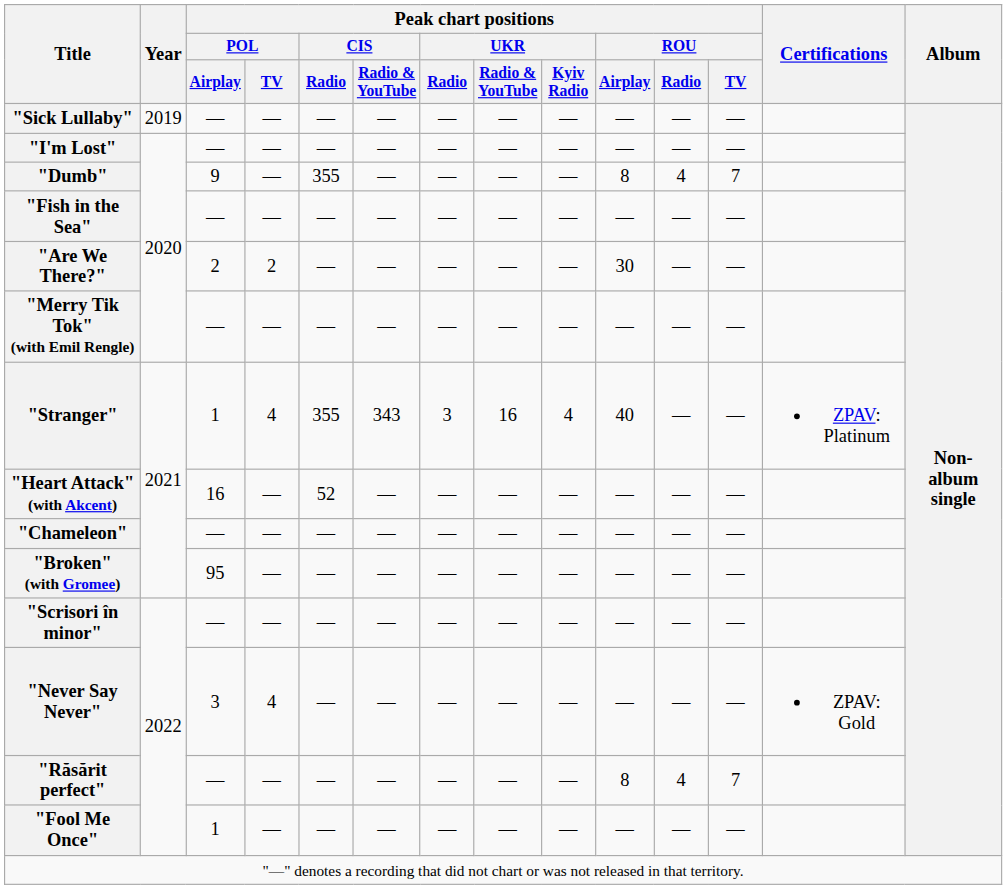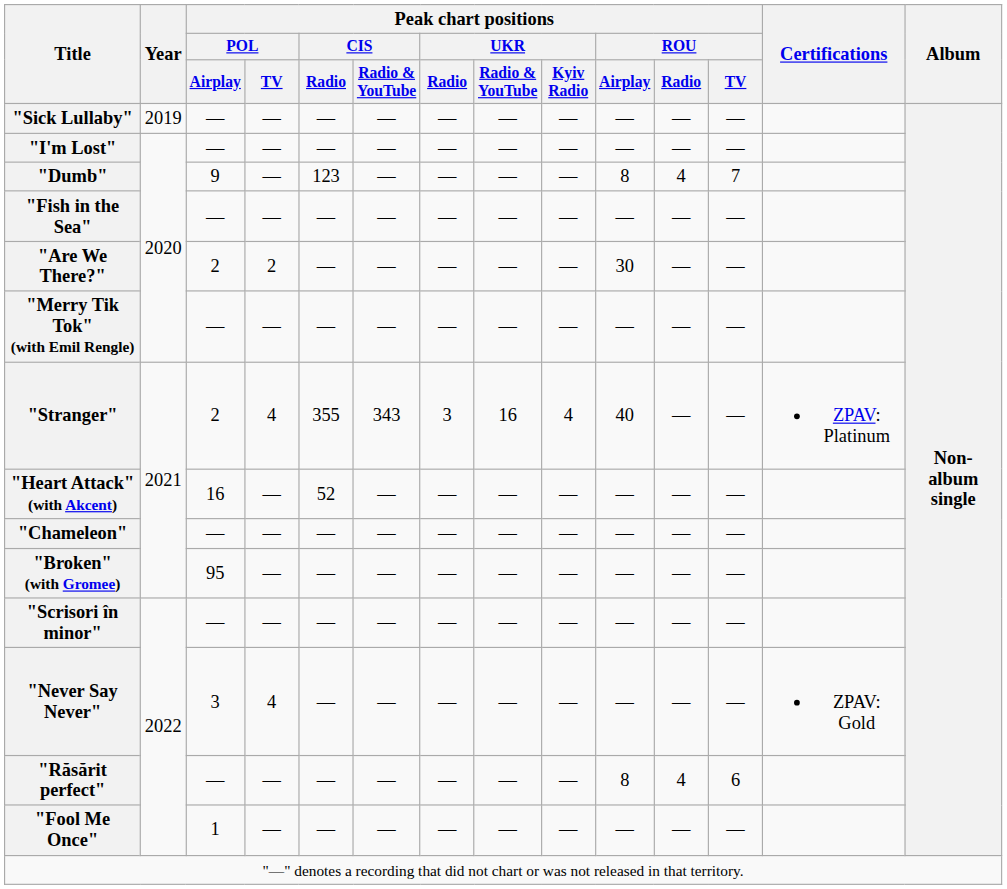"Dumb" | Peak chart positions / CIS / Radio: 355 -> 123
"Stranger" | Peak chart positions / POL / Airplay: 1 -> 2
"Răsărit perfect" | Peak chart positions / ROU / TV: 7 -> 6
